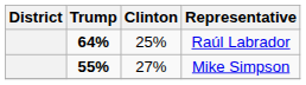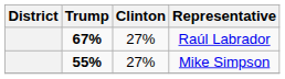Raúl Labrador | Trump: 64% -> 67%
Raúl Labrador | Clinton: 25% -> 27%
